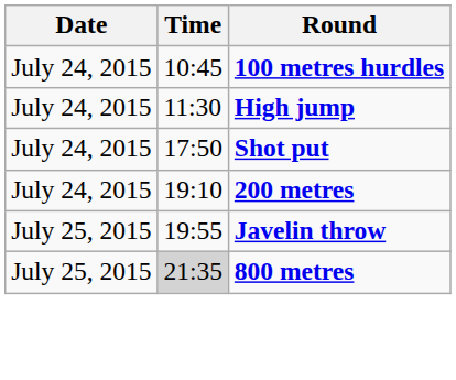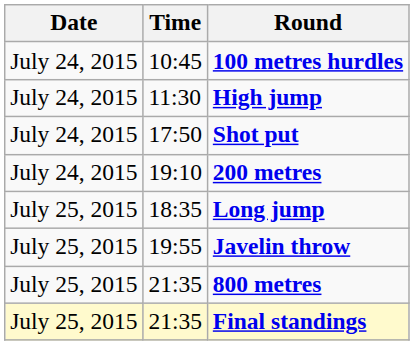+ row: July 25, 2015 | 18:35 | Long jump
800 metres | Time: lightgrey background -> no background
+ row: July 25, 2015 | 21:35 | Final standings
